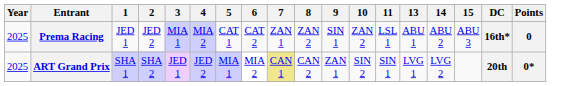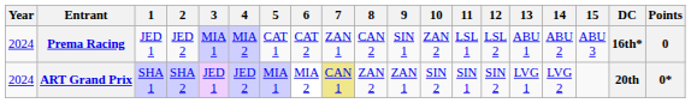+ column: 12 | LSL 2 | SIN 2
Prema Racing | Year: 2025 -> 2024
Prema Racing | 8: ZAN 2 -> CAN 2
ART Grand Prix | Year: 2025 -> 2024
ART Grand Prix | 8: CAN 2 -> ZAN 2
